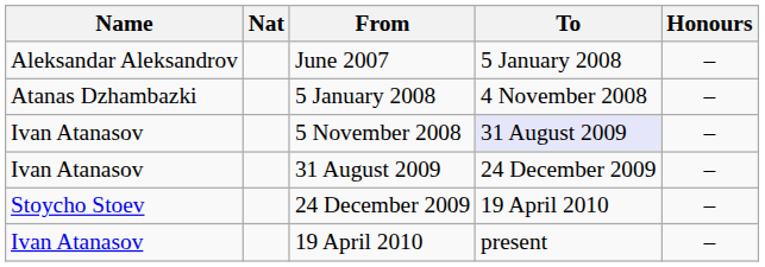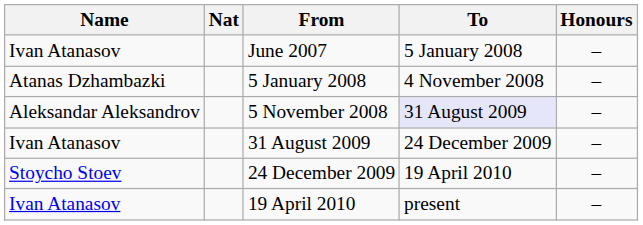June 2007 | Name: Aleksandar Aleksandrov -> Ivan Atanasov
5 November 2008 | Name: Ivan Atanasov -> Aleksandar Aleksandrov
